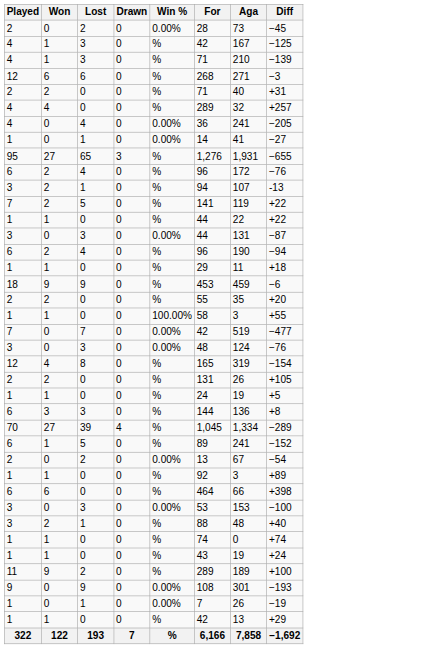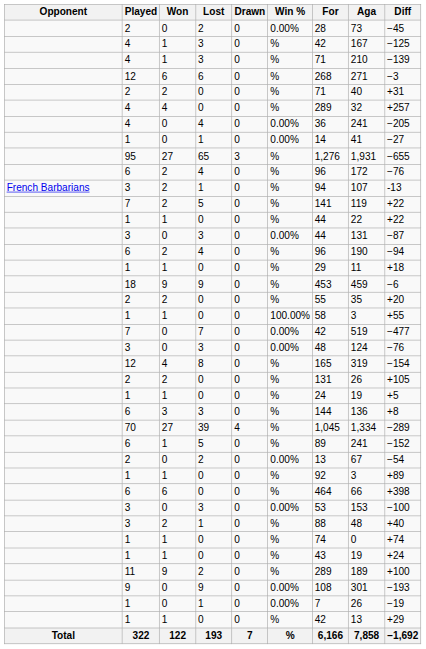+ column: Opponent | French Barbarians | Total
